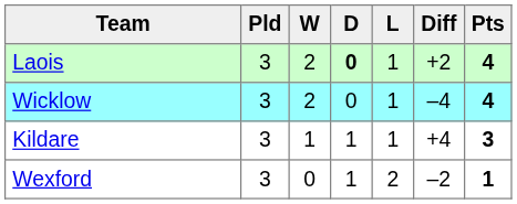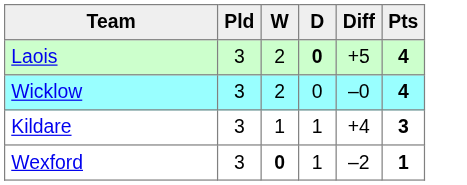- column: L | 1 | 1 | 1 | 2
Laois | Diff: +2 -> +5
Wicklow | Diff: –4 -> –0
Wexford | W: normal -> bold
